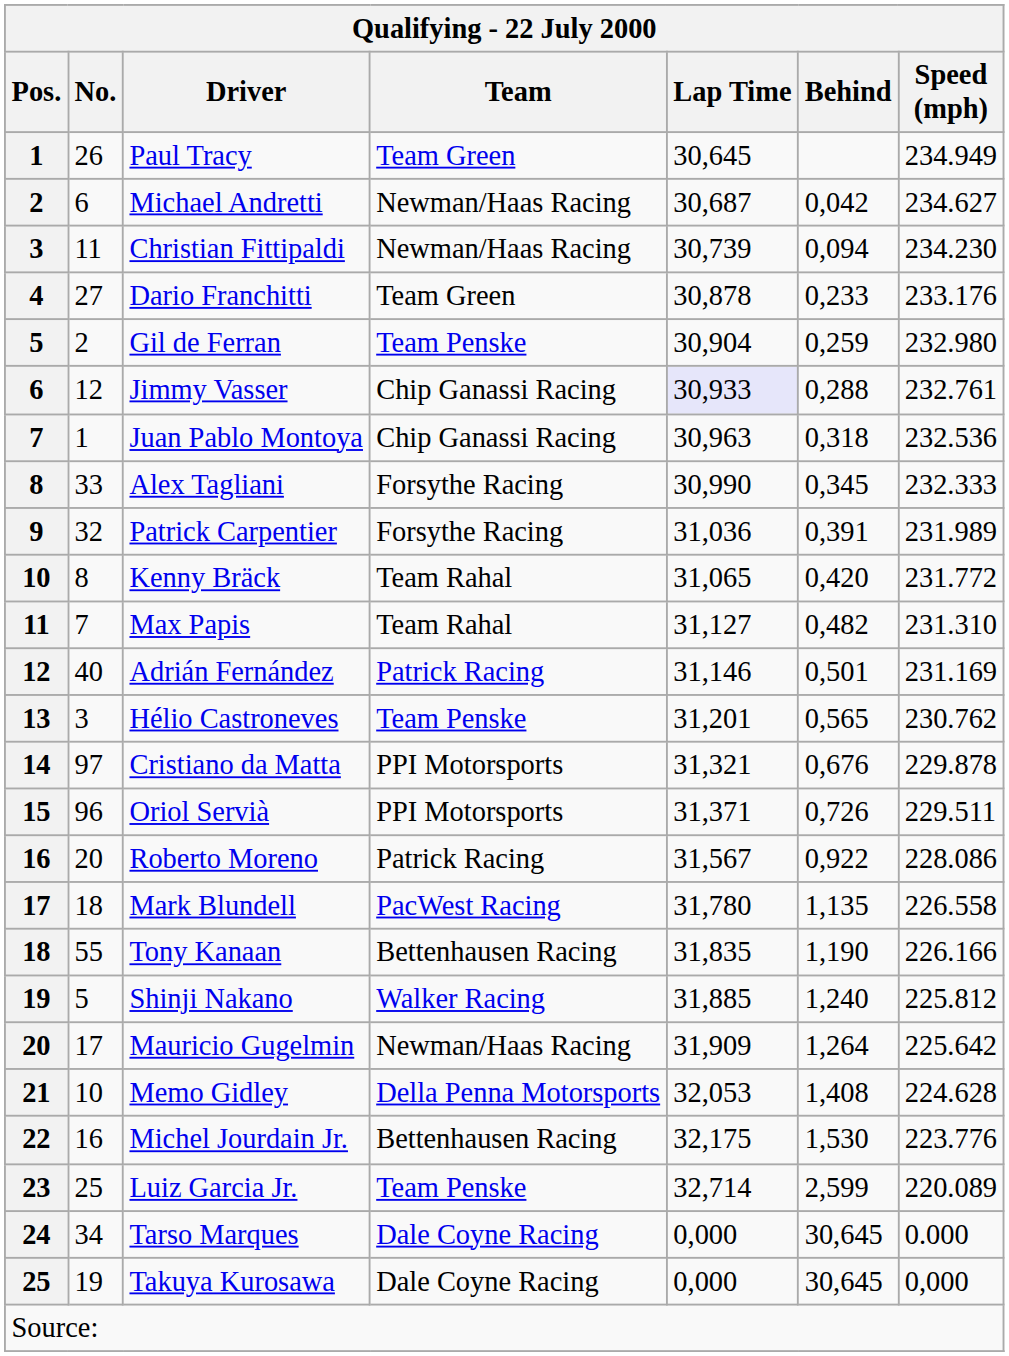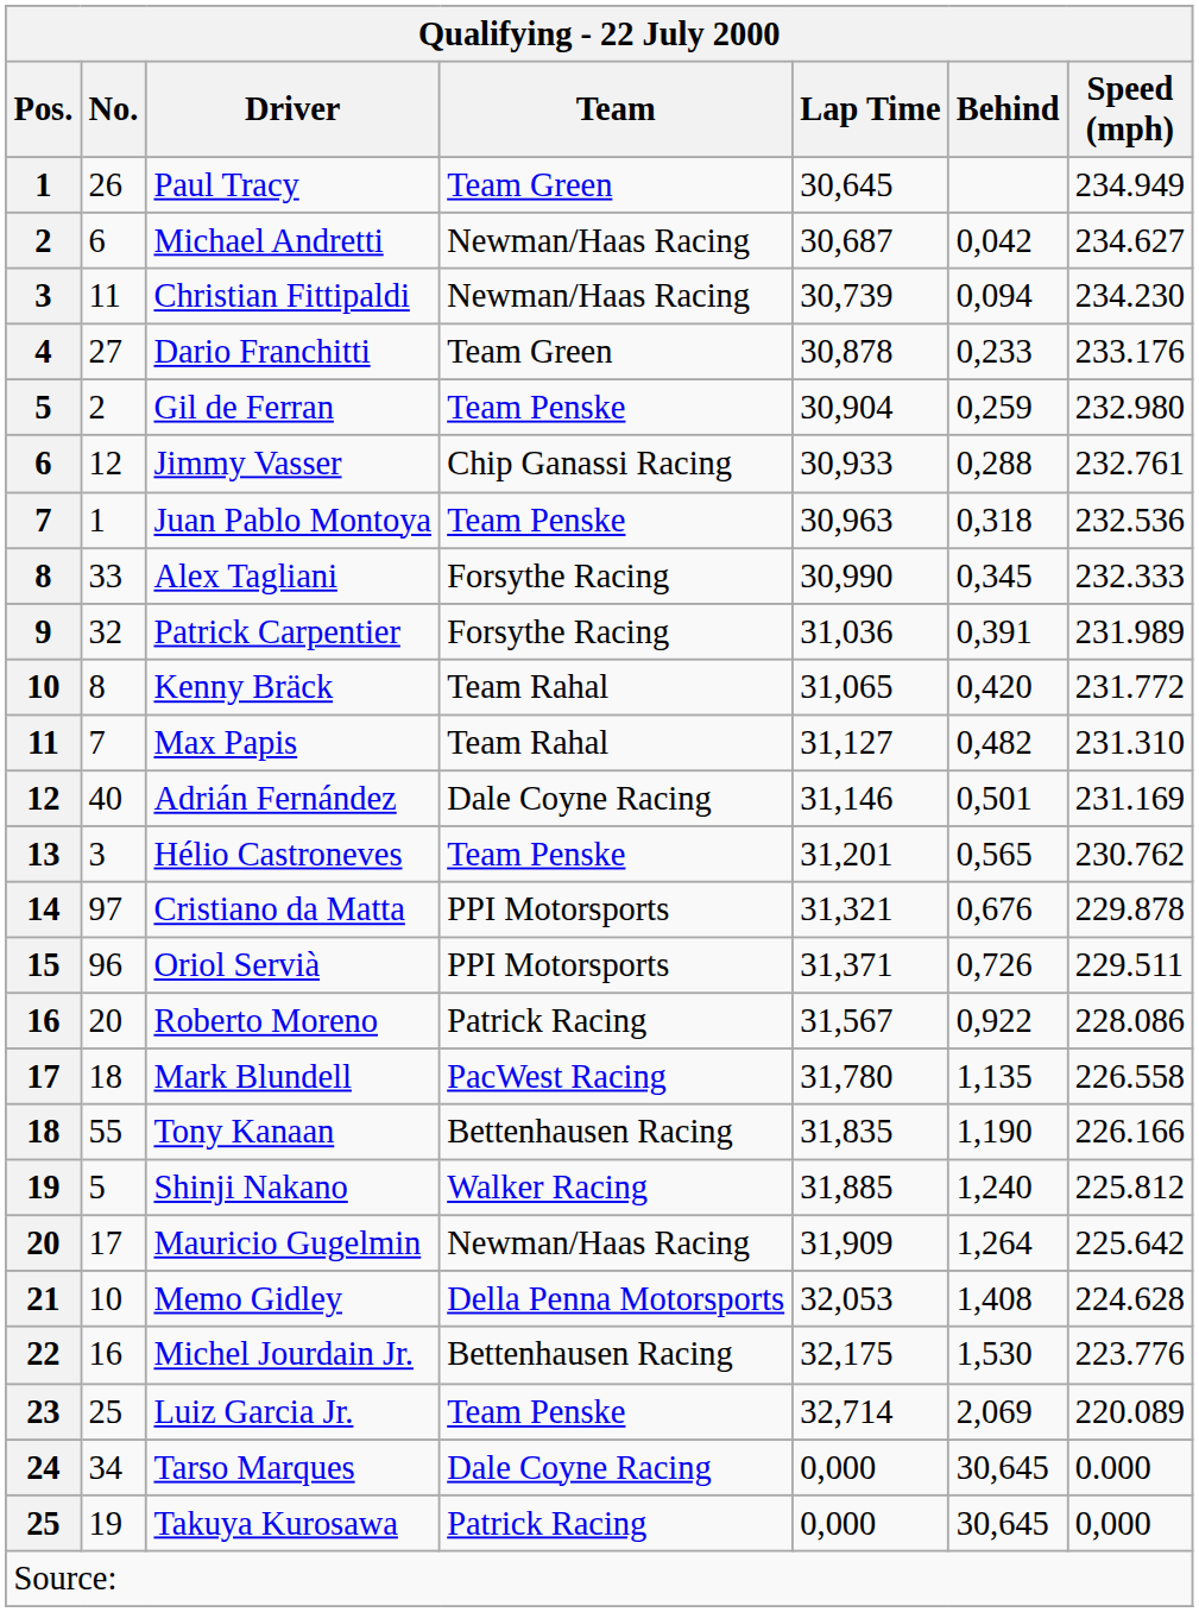Jimmy Vasser | Lap Time: lavender background -> no background
Juan Pablo Montoya | Team: Chip Ganassi Racing -> Team Penske
Adrián Fernández | Team: Patrick Racing -> Dale Coyne Racing
Luiz Garcia Jr. | Behind: 2,599 -> 2,069
Takuya Kurosawa | Team: Dale Coyne Racing -> Patrick Racing
